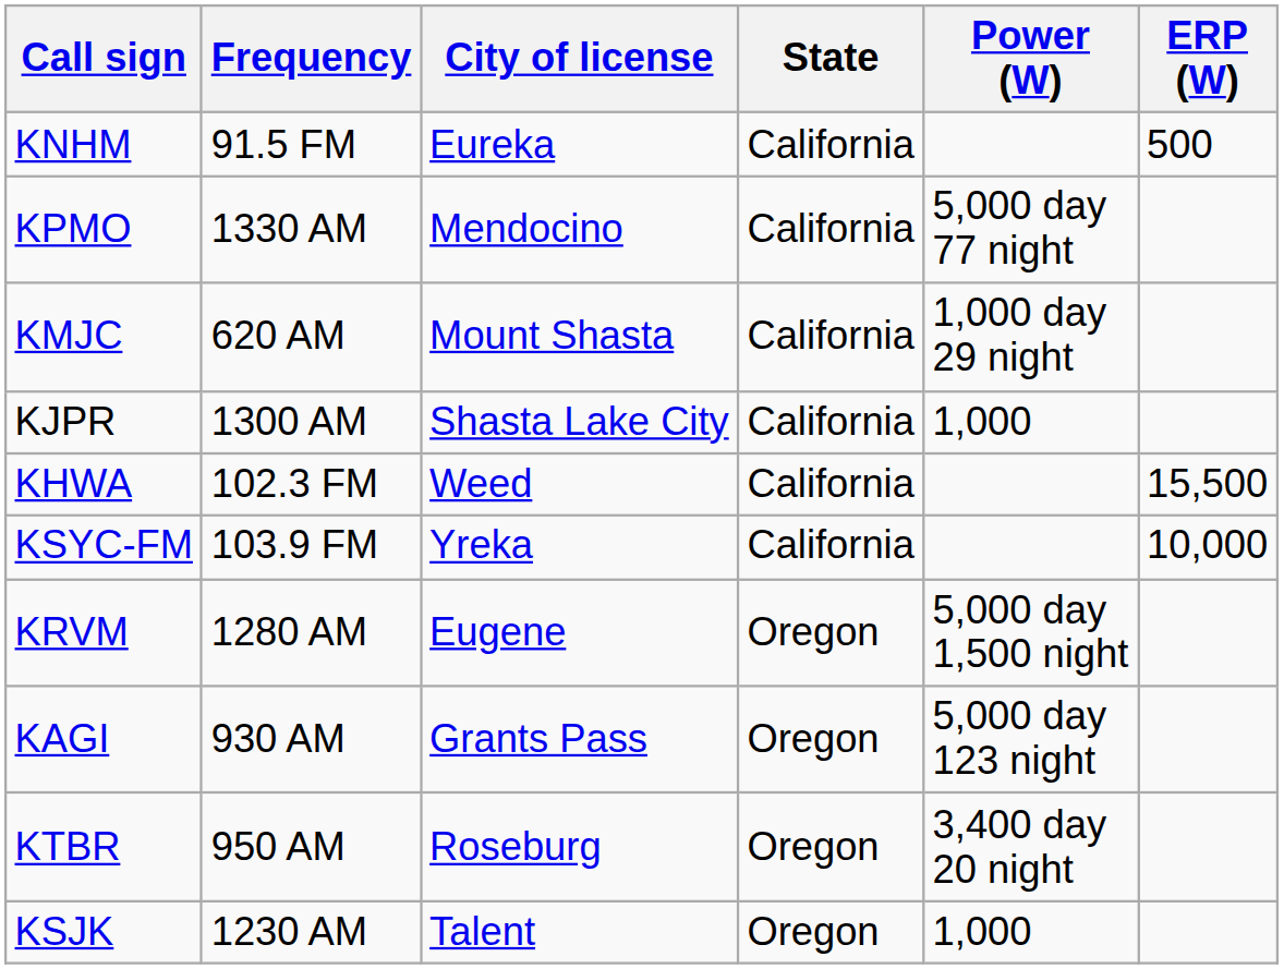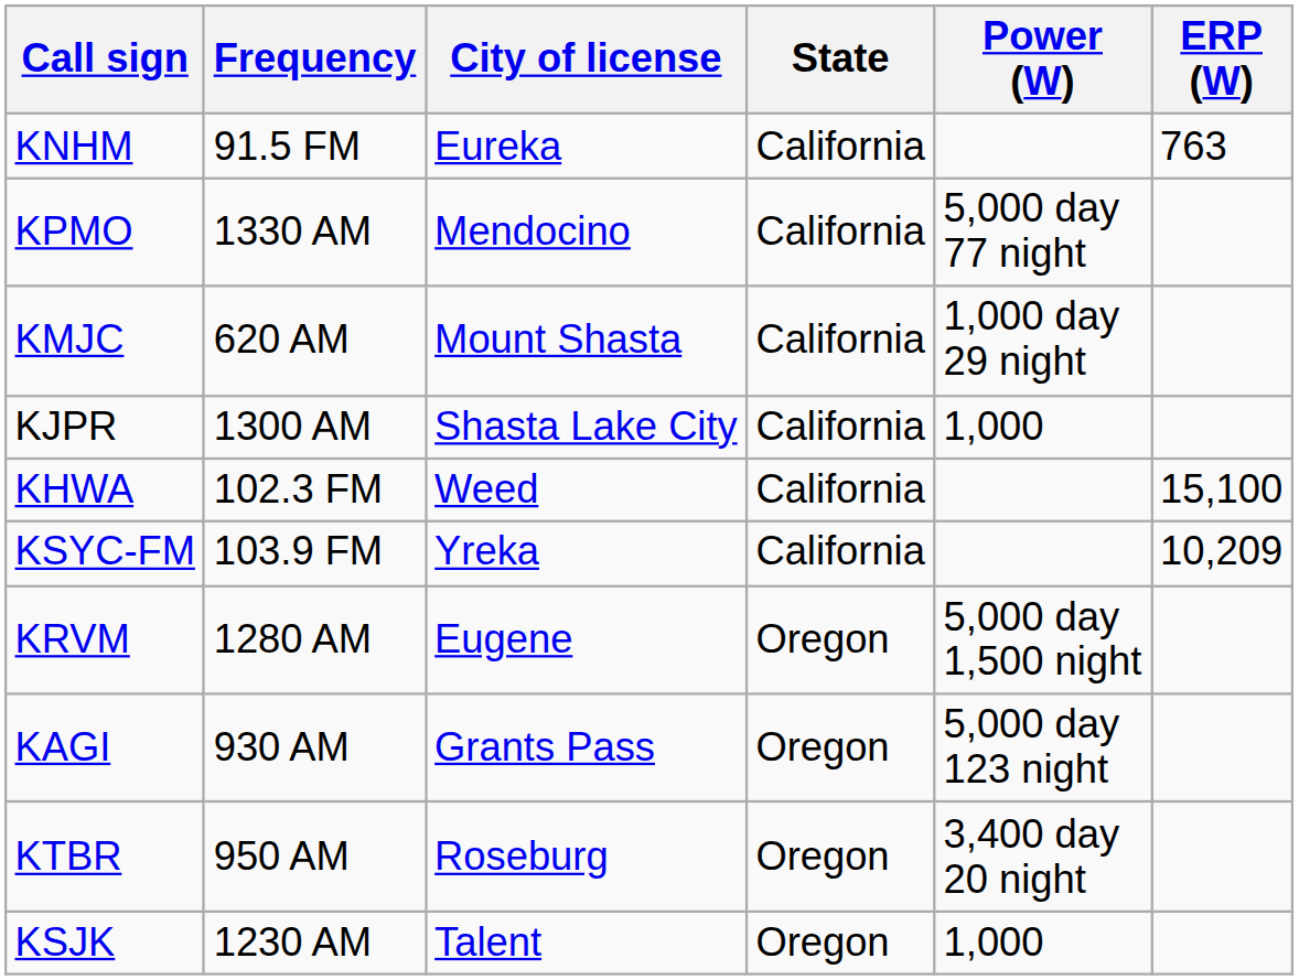KNHM | ERP (W): 500 -> 763
KHWA | ERP (W): 15,500 -> 15,100
KSYC-FM | ERP (W): 10,000 -> 10,209
